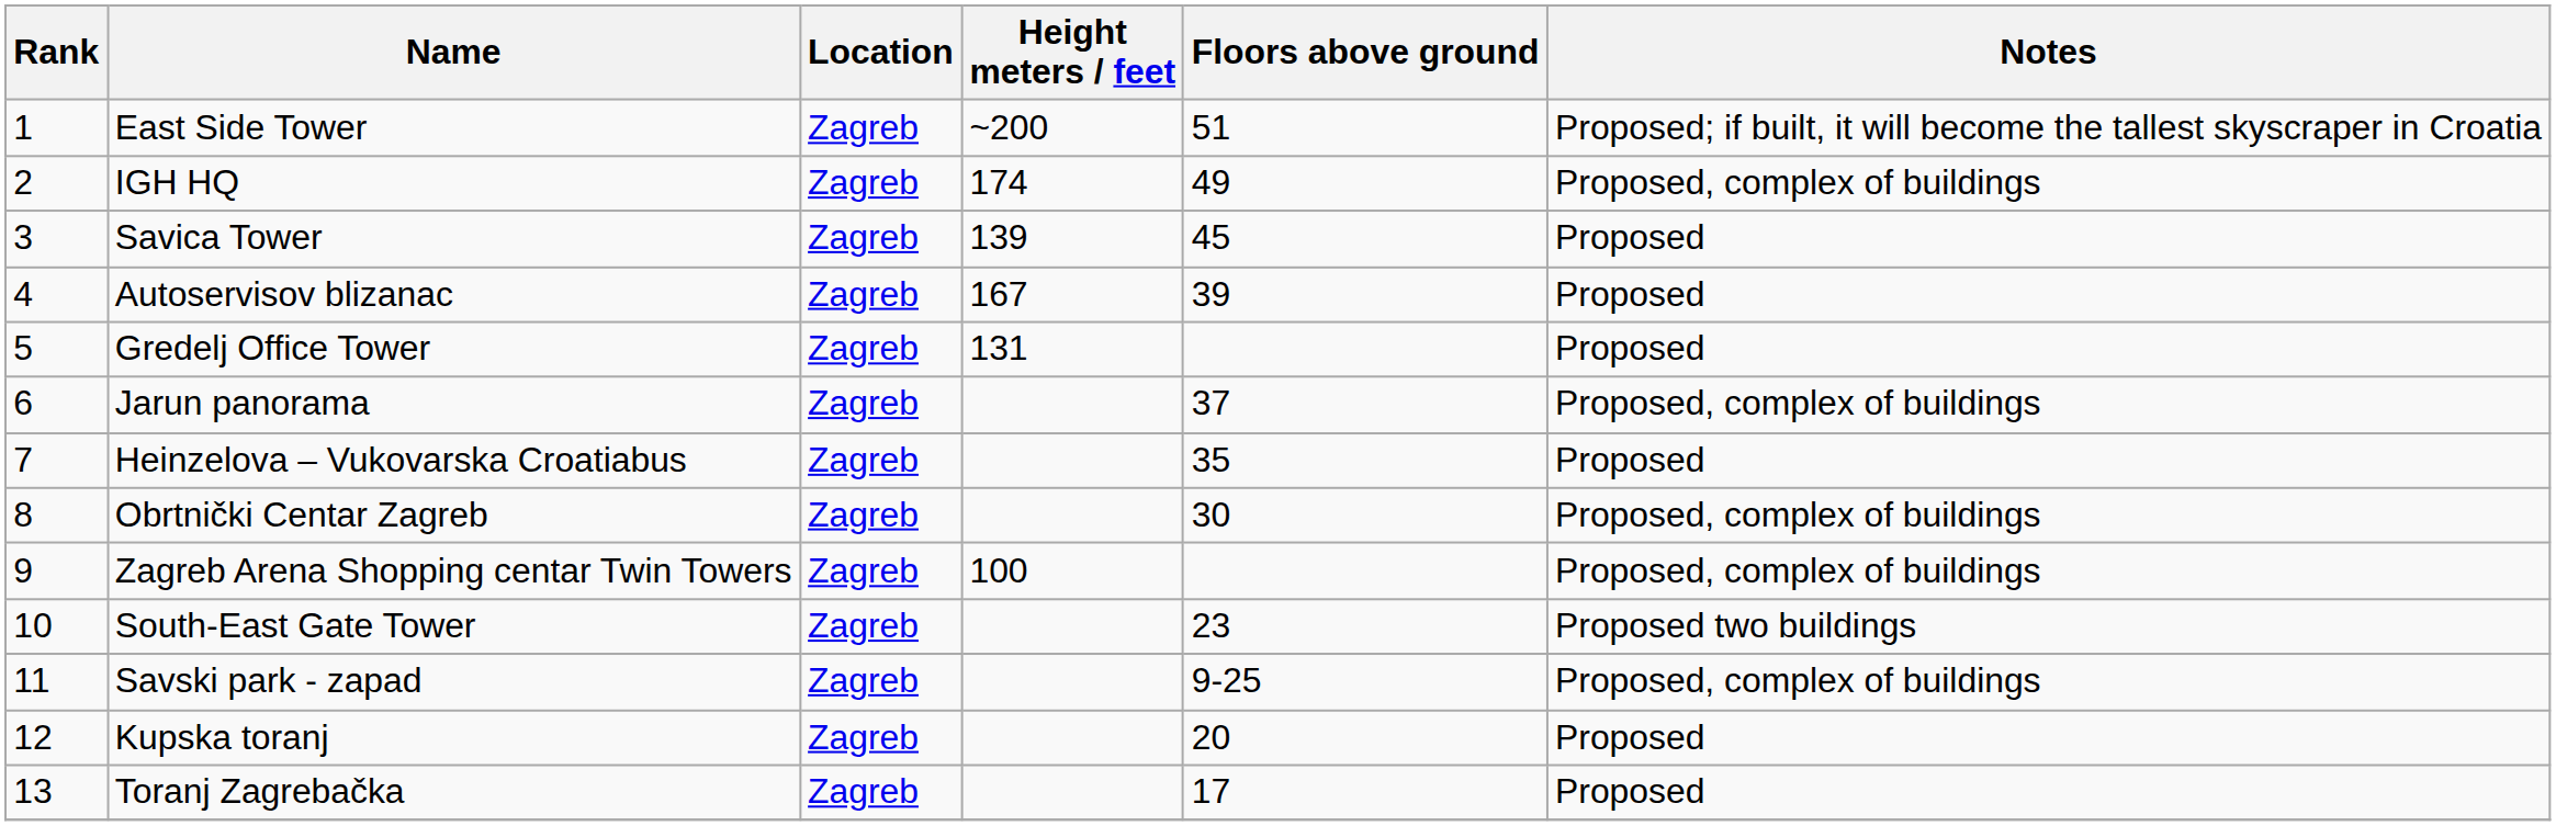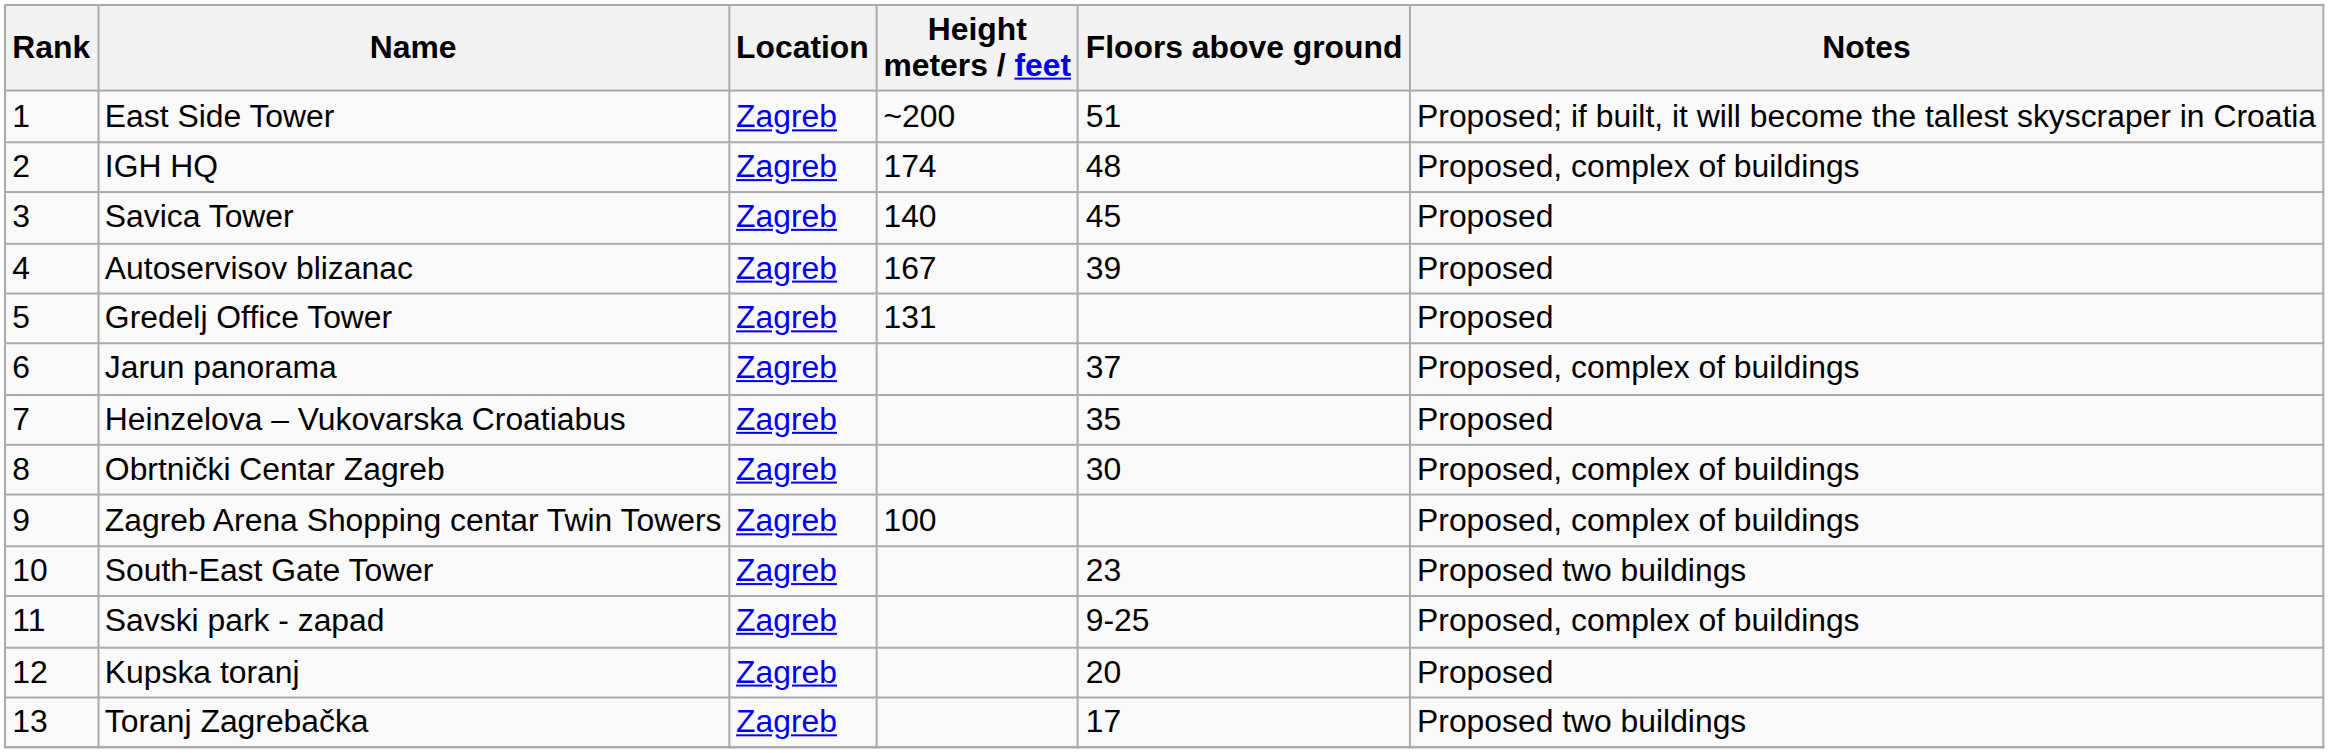IGH HQ | Floors above ground: 49 -> 48
Savica Tower | Height meters / feet: 139 -> 140
Toranj Zagrebačka | Notes: Proposed -> Proposed two buildings
